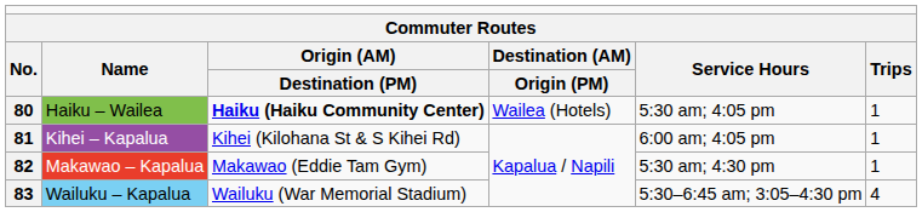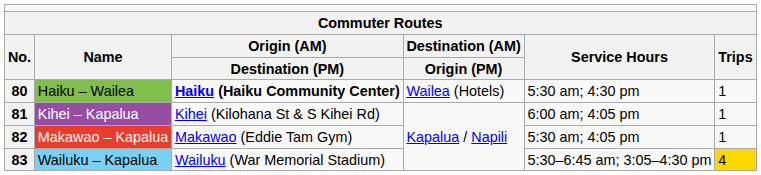80 | column 5: 5:30 am; 4:05 pm -> 5:30 am; 4:30 pm
82 | column 5: 5:30 am; 4:30 pm -> 5:30 am; 4:05 pm
83 | column 6: no background -> gold background
